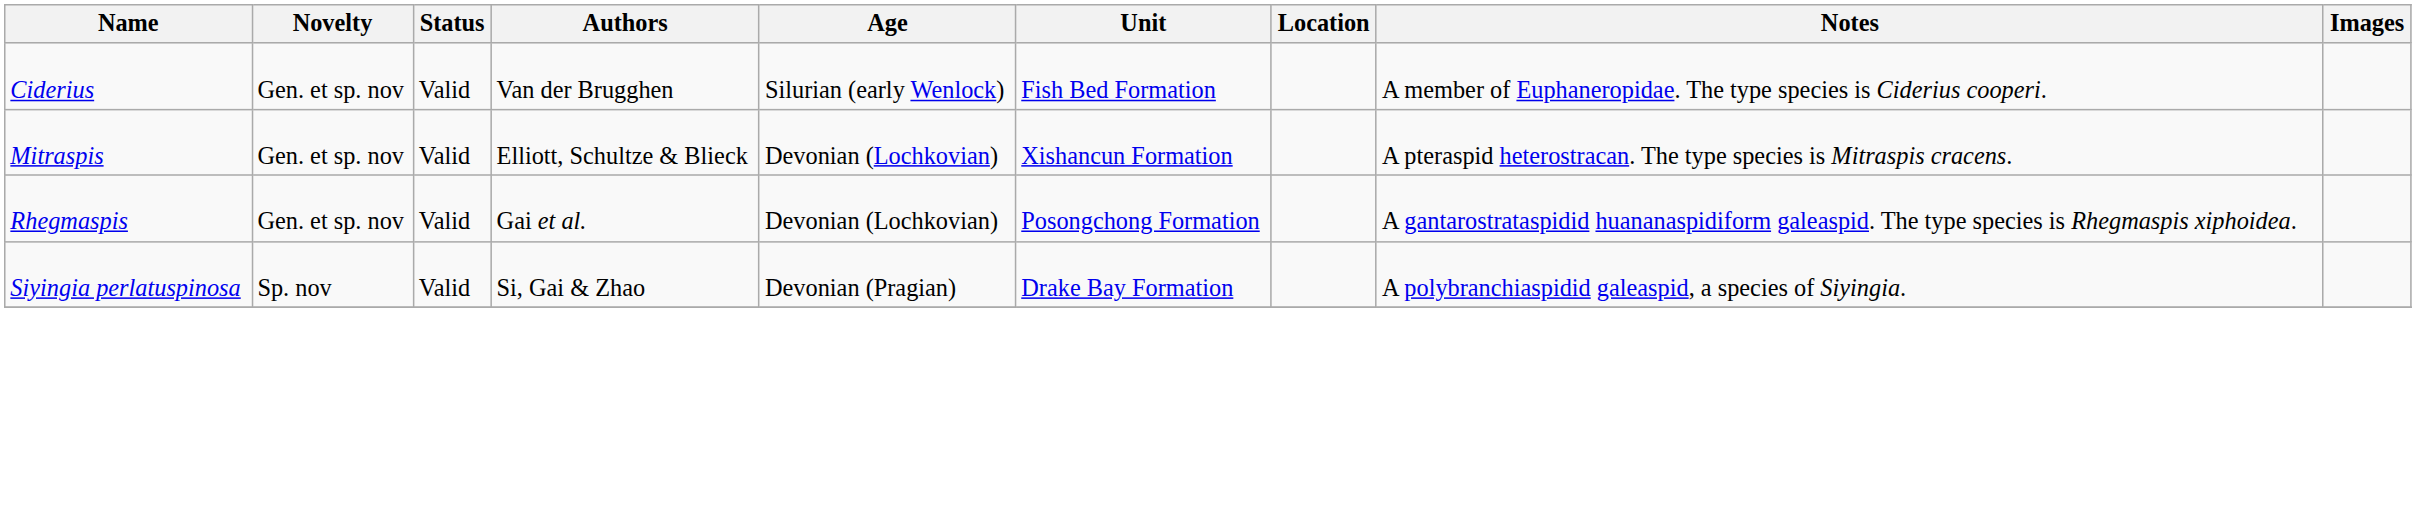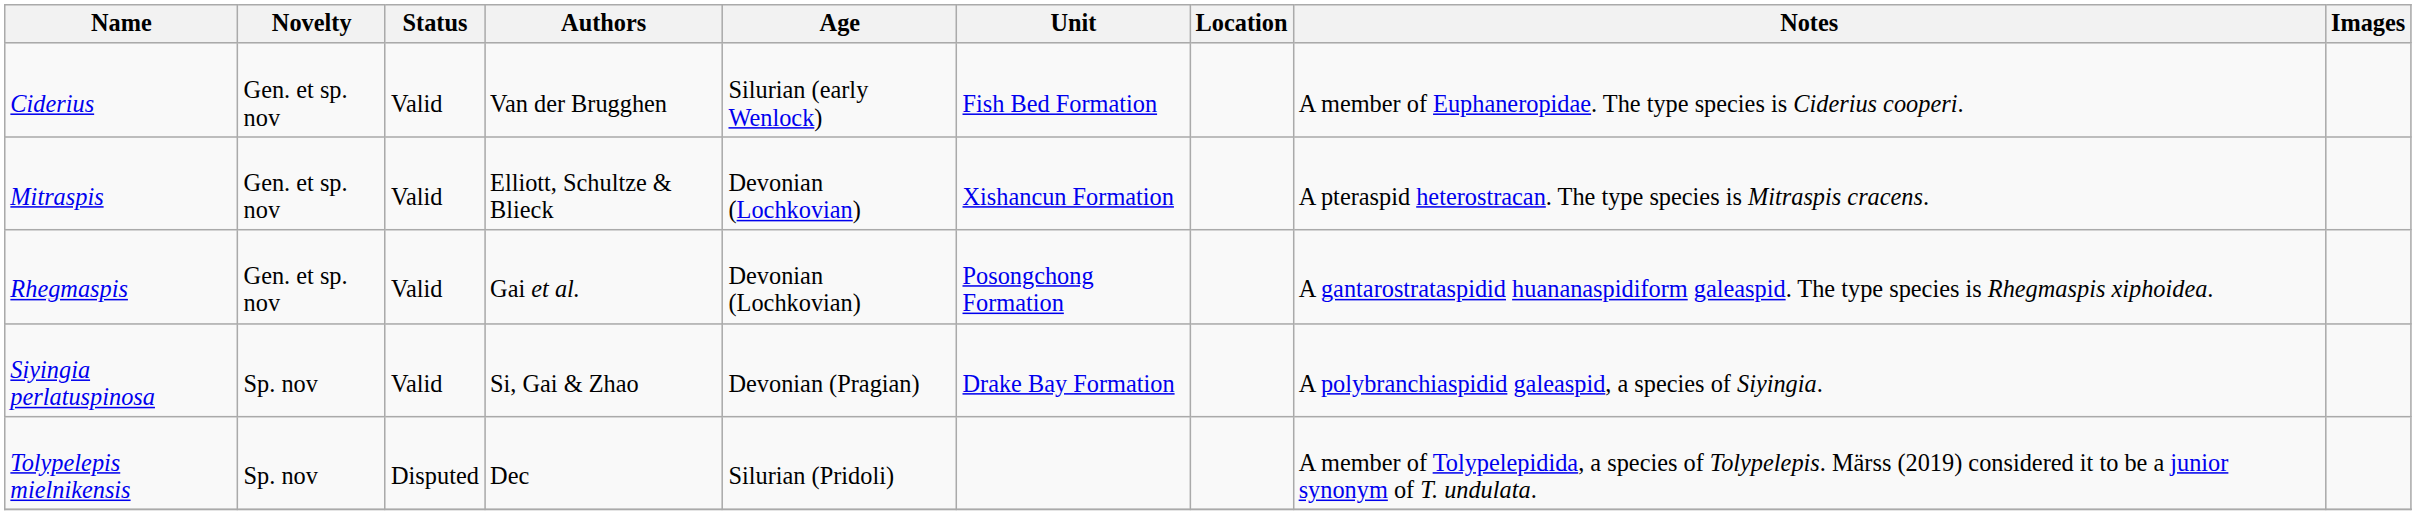+ row: Tolypelepis mielnikensis | Sp. nov | Disputed | Dec | Silurian (Pridoli) | A member of Tolypelepidida, a species of Tolypelepis. Märss (2019) considered it to be a junior synonym of T. undulata.
